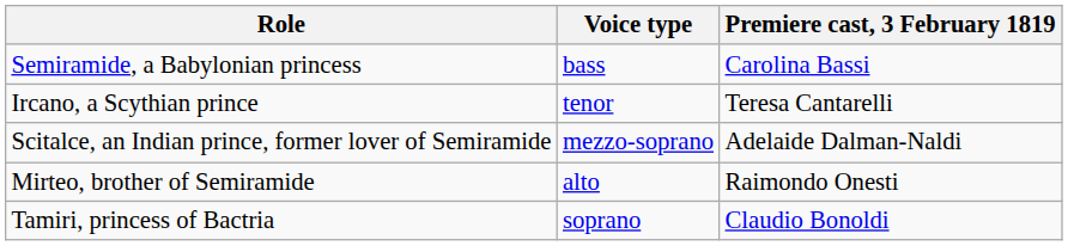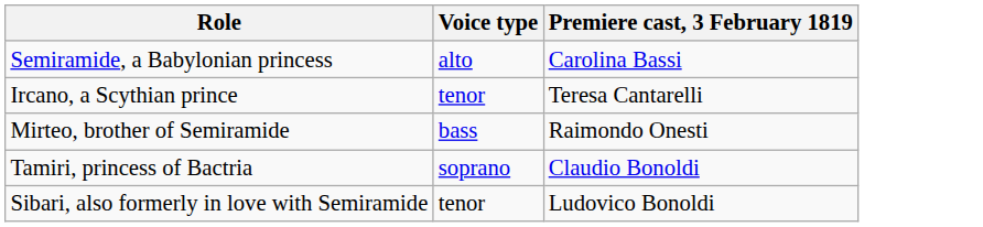Semiramide, a Babylonian princess | Voice type: bass -> alto
- row: Scitalce, an Indian prince, former lover of Semiramide | mezzo-soprano | Adelaide Dalman-Naldi
Mirteo, brother of Semiramide | Voice type: alto -> bass
+ row: Sibari, also formerly in love with Semiramide | tenor | Ludovico Bonoldi
